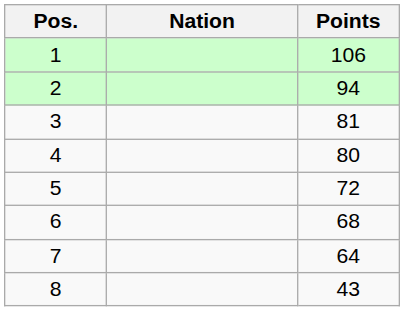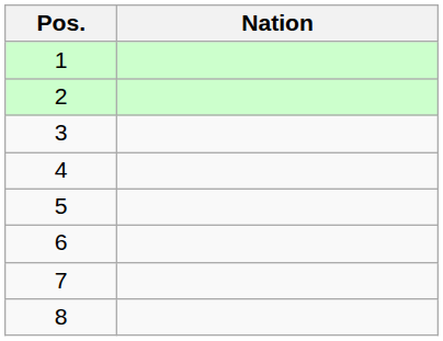- column: Points | 106 | 94 | 81 | 80 | 72 | 68 | 64 | 43
